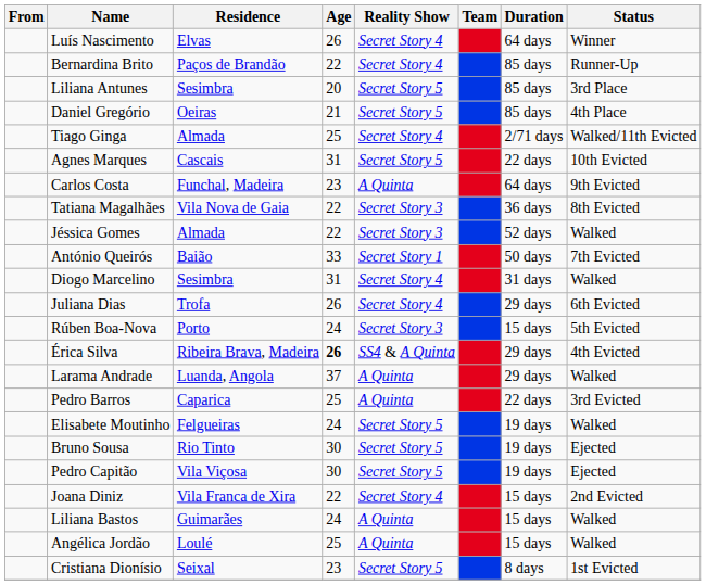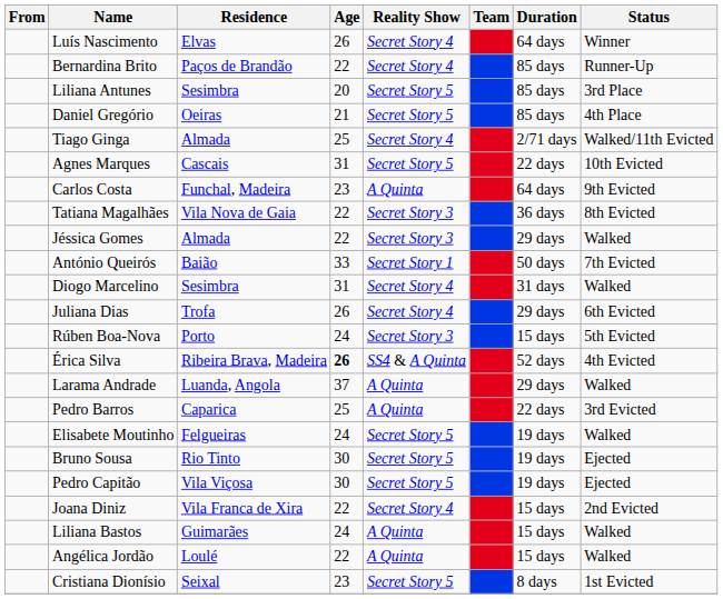Jéssica Gomes | Duration: 52 days -> 29 days
Érica Silva | Duration: 29 days -> 52 days
Angélica Jordão | Age: 25 -> 22
